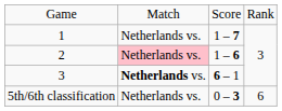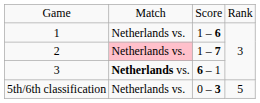1 | column 3: 1 – 7 -> 1 – 6
2 | column 3: 1 – 6 -> 1 – 7
5th/6th classification | column 4: 6 -> 5
